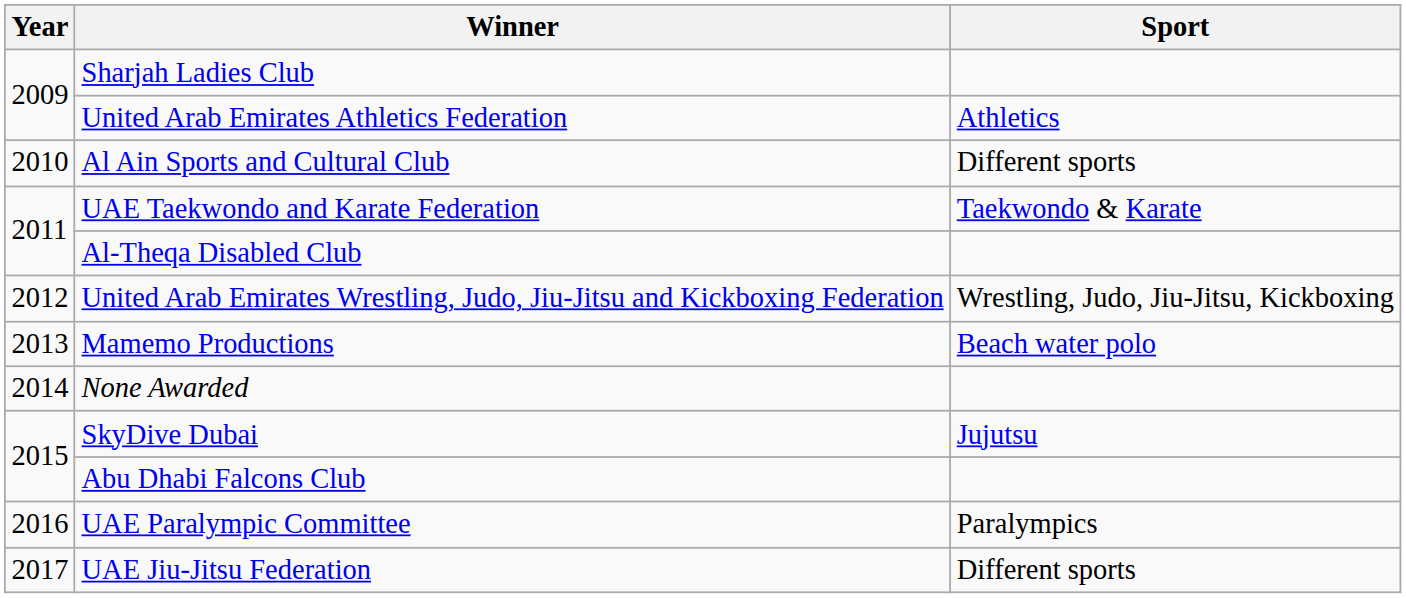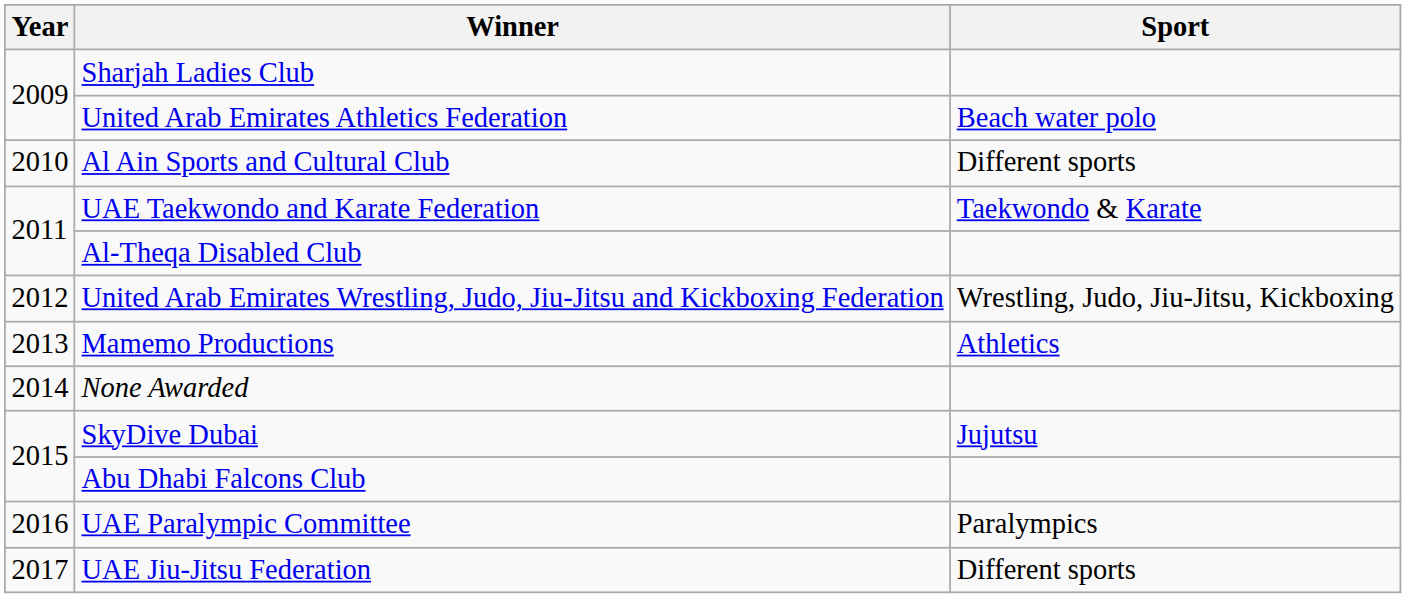United Arab Emirates Athletics Federation | Sport: Athletics -> Beach water polo
Mamemo Productions | Sport: Beach water polo -> Athletics
